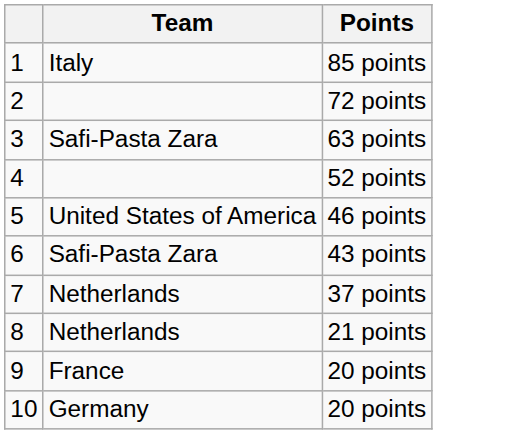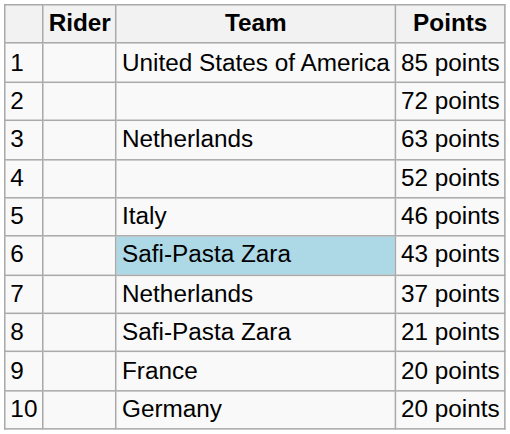+ column: Rider
85 points | Team: Italy -> United States of America
63 points | Team: Safi-Pasta Zara -> Netherlands
46 points | Team: United States of America -> Italy
43 points | Team: no background -> lightblue background
21 points | Team: Netherlands -> Safi-Pasta Zara
